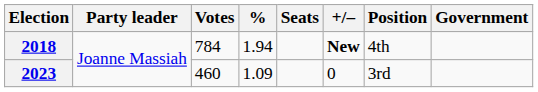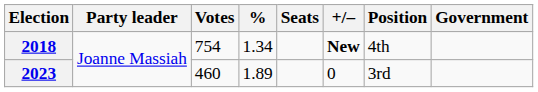2018 | Votes: 784 -> 754
2018 | %: 1.94 -> 1.34
2023 | %: 1.09 -> 1.89
